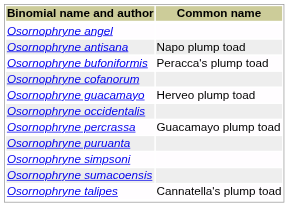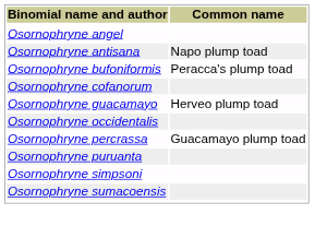- row: Osornophryne talipes | Cannatella's plump toad
